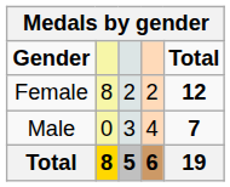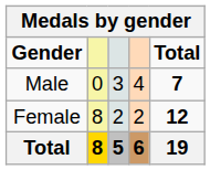rows swapped: Male <-> Female
